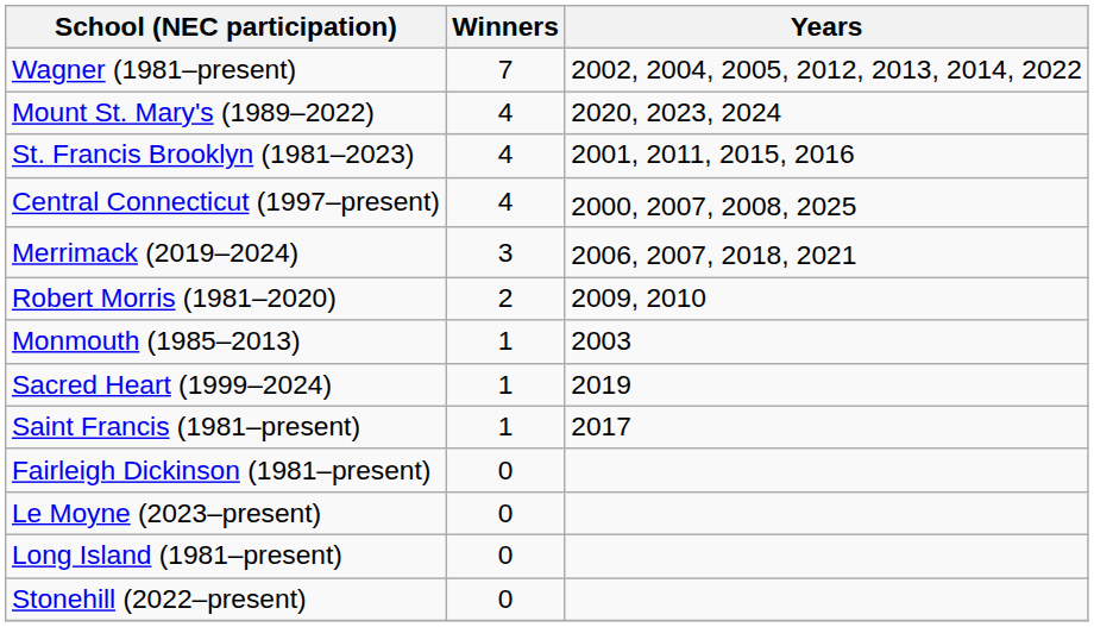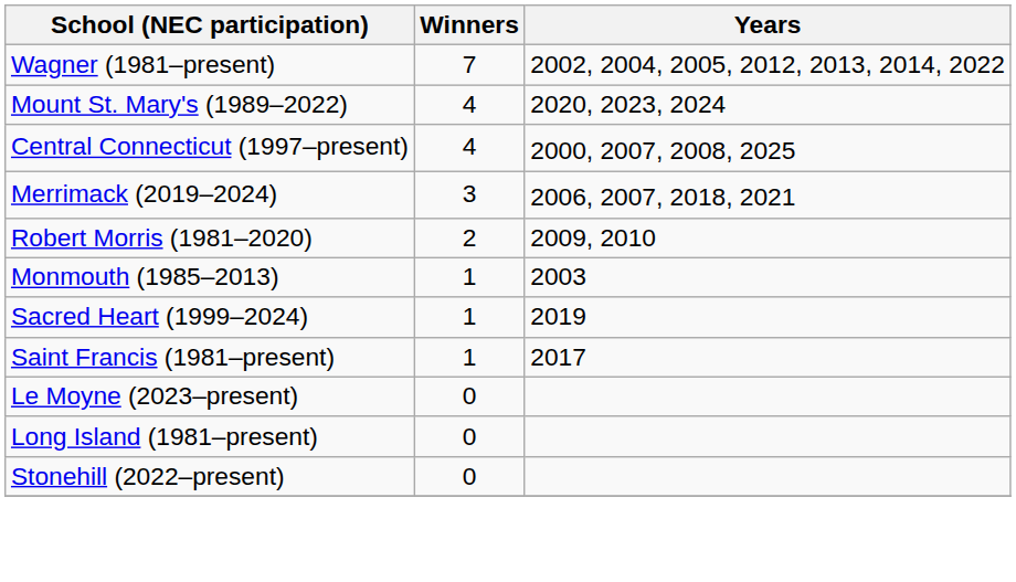- row: St. Francis Brooklyn (1981–2023) | 4 | 2001, 2011, 2015, 2016
- row: Fairleigh Dickinson (1981–present) | 0
